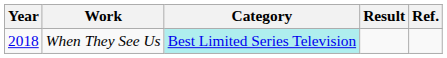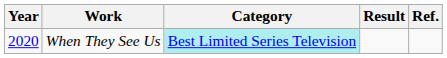When They See Us | Year: 2018 -> 2020
